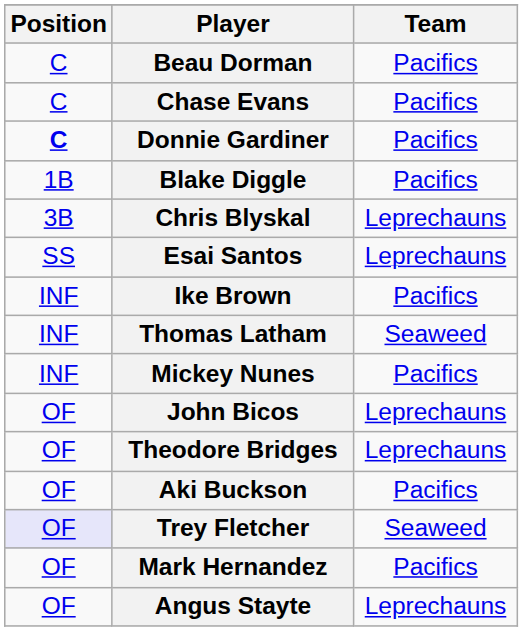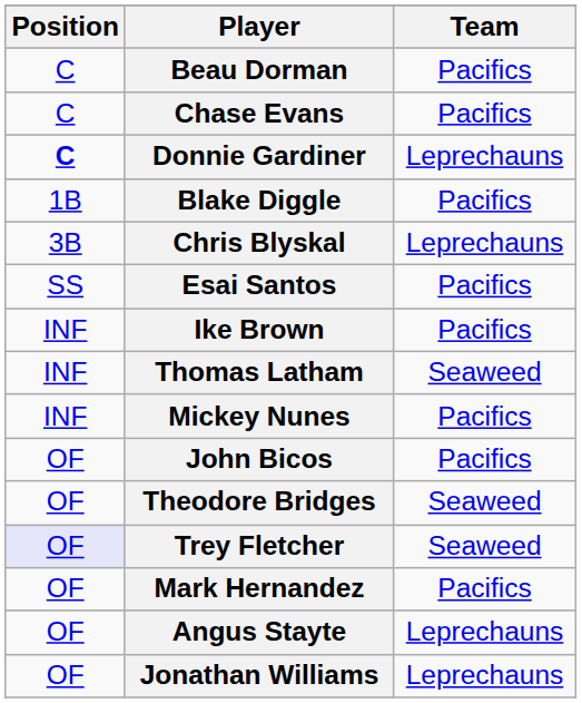Donnie Gardiner | Team: Pacifics -> Leprechauns
Esai Santos | Team: Leprechauns -> Pacifics
John Bicos | Team: Leprechauns -> Pacifics
Theodore Bridges | Team: Leprechauns -> Seaweed
- row: OF | Aki Buckson | Pacifics
+ row: OF | Jonathan Williams | Leprechauns
